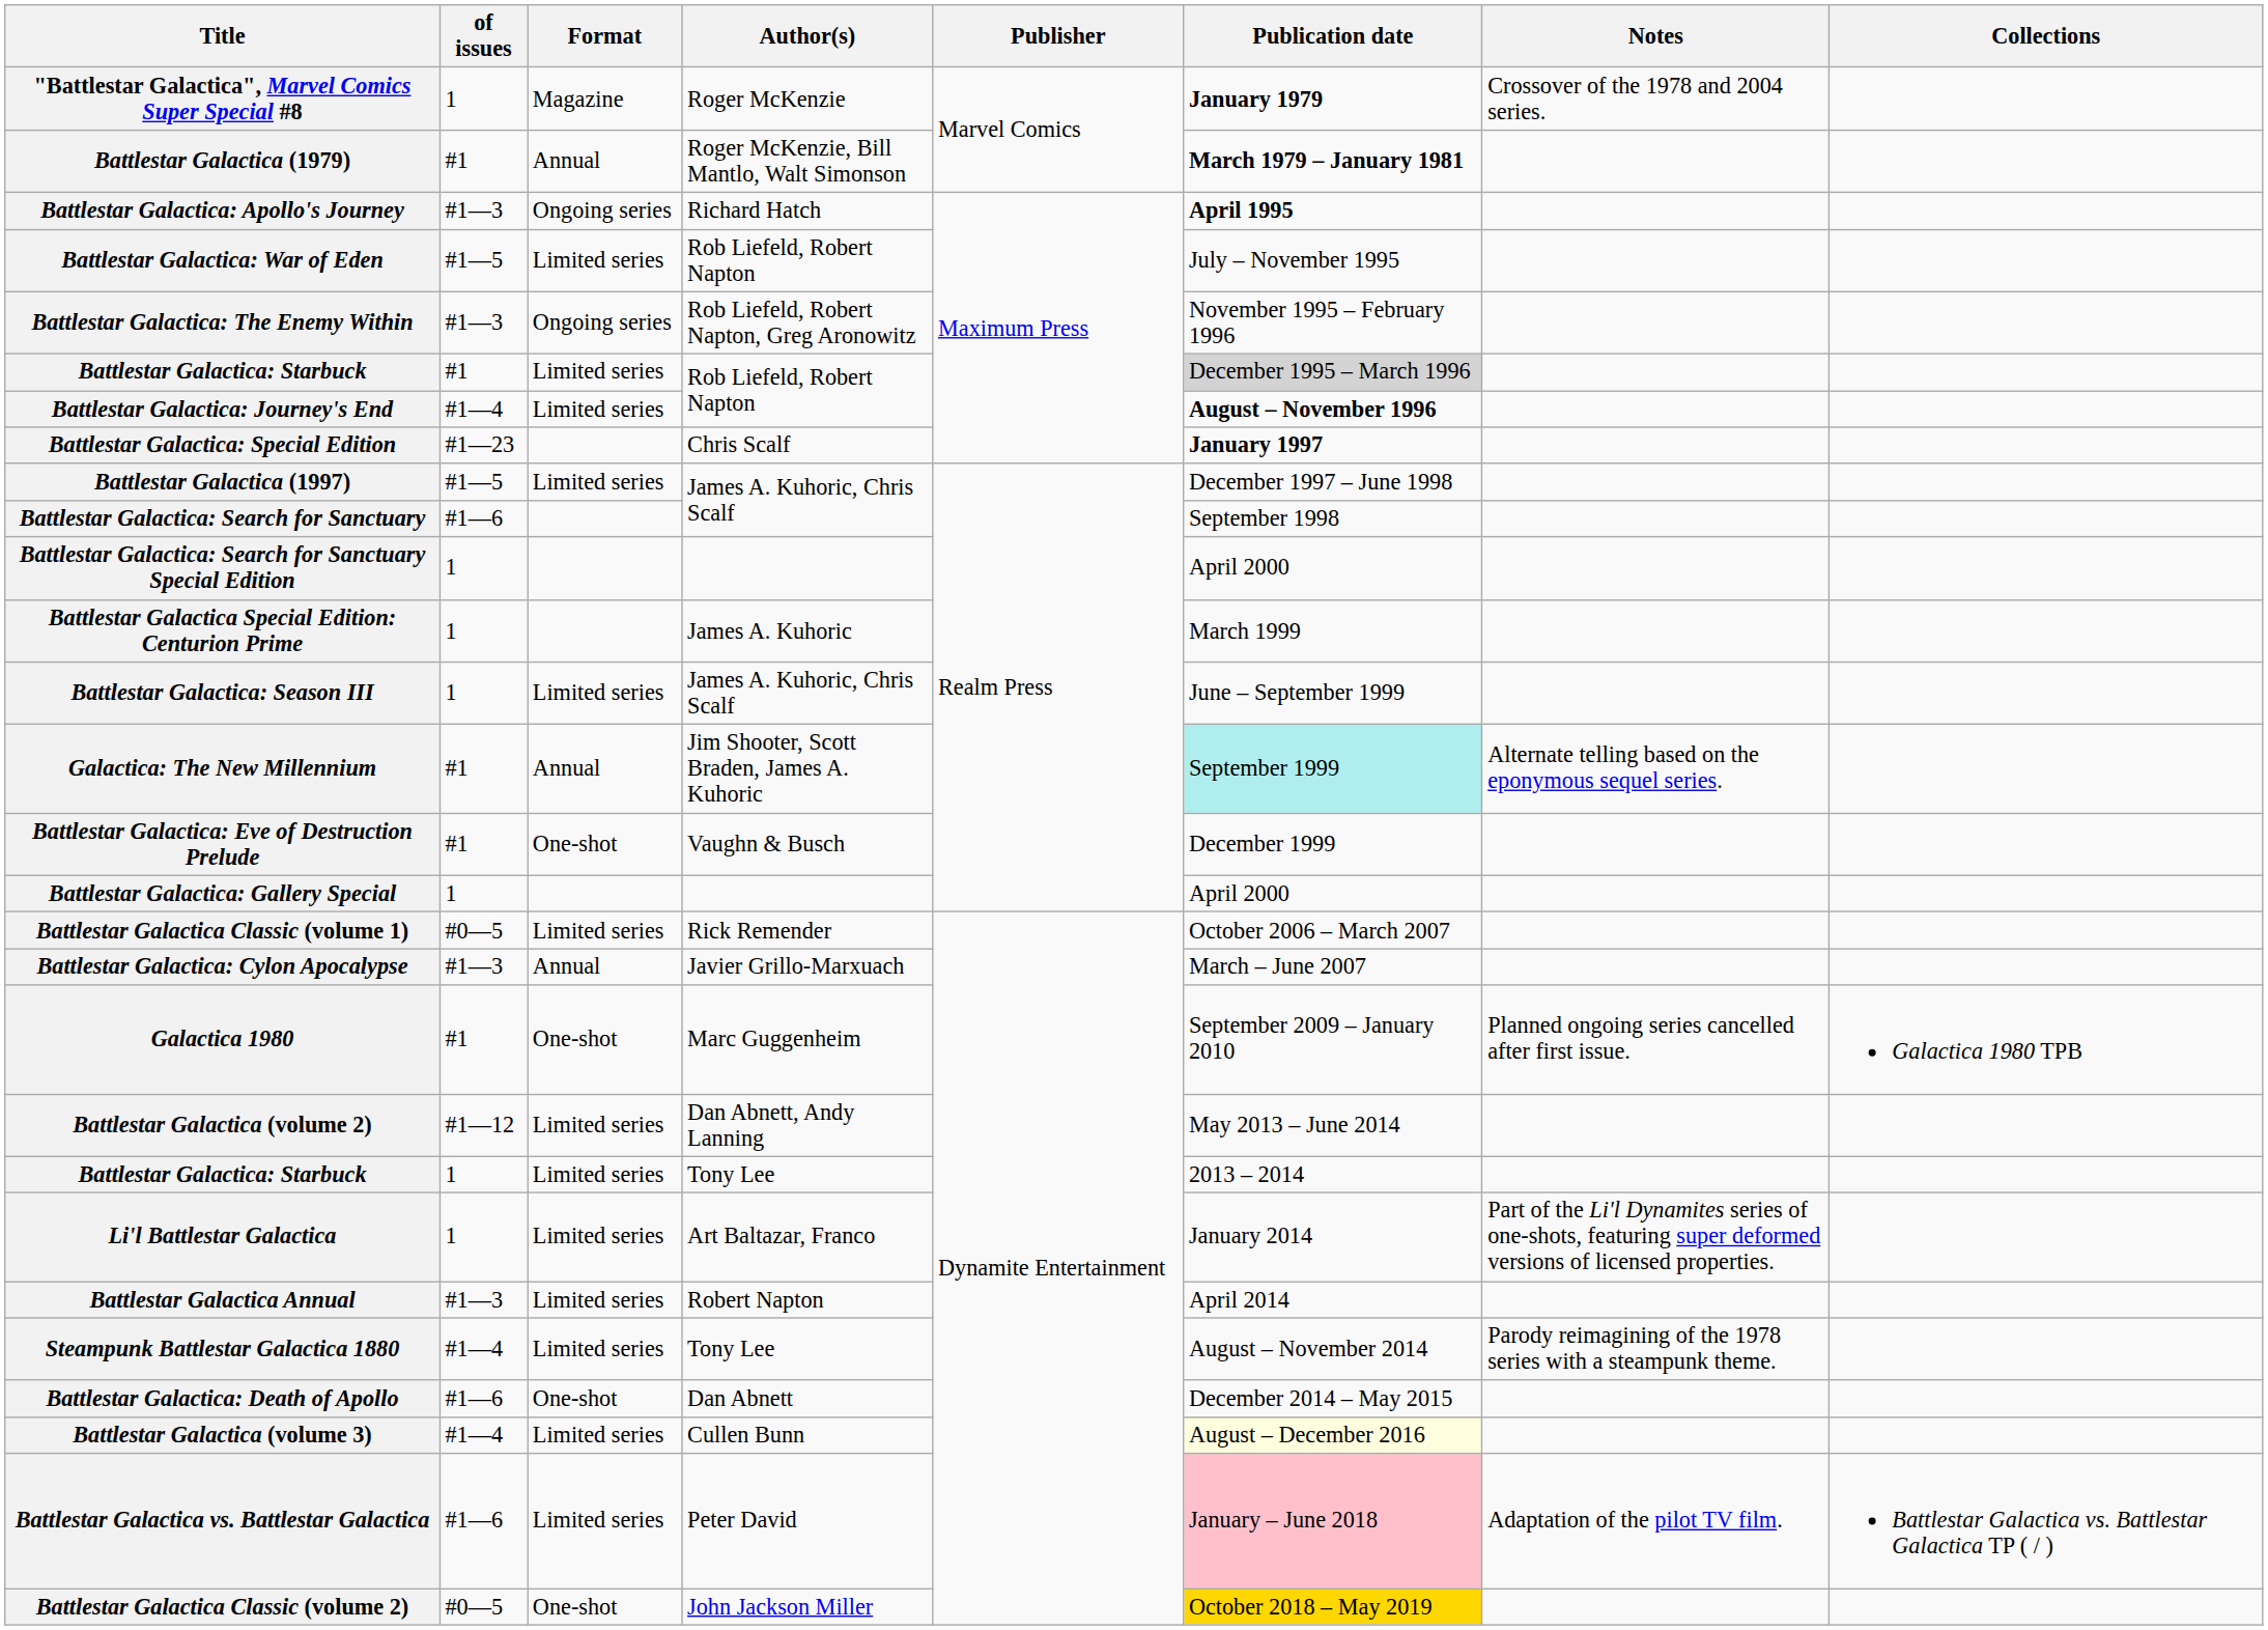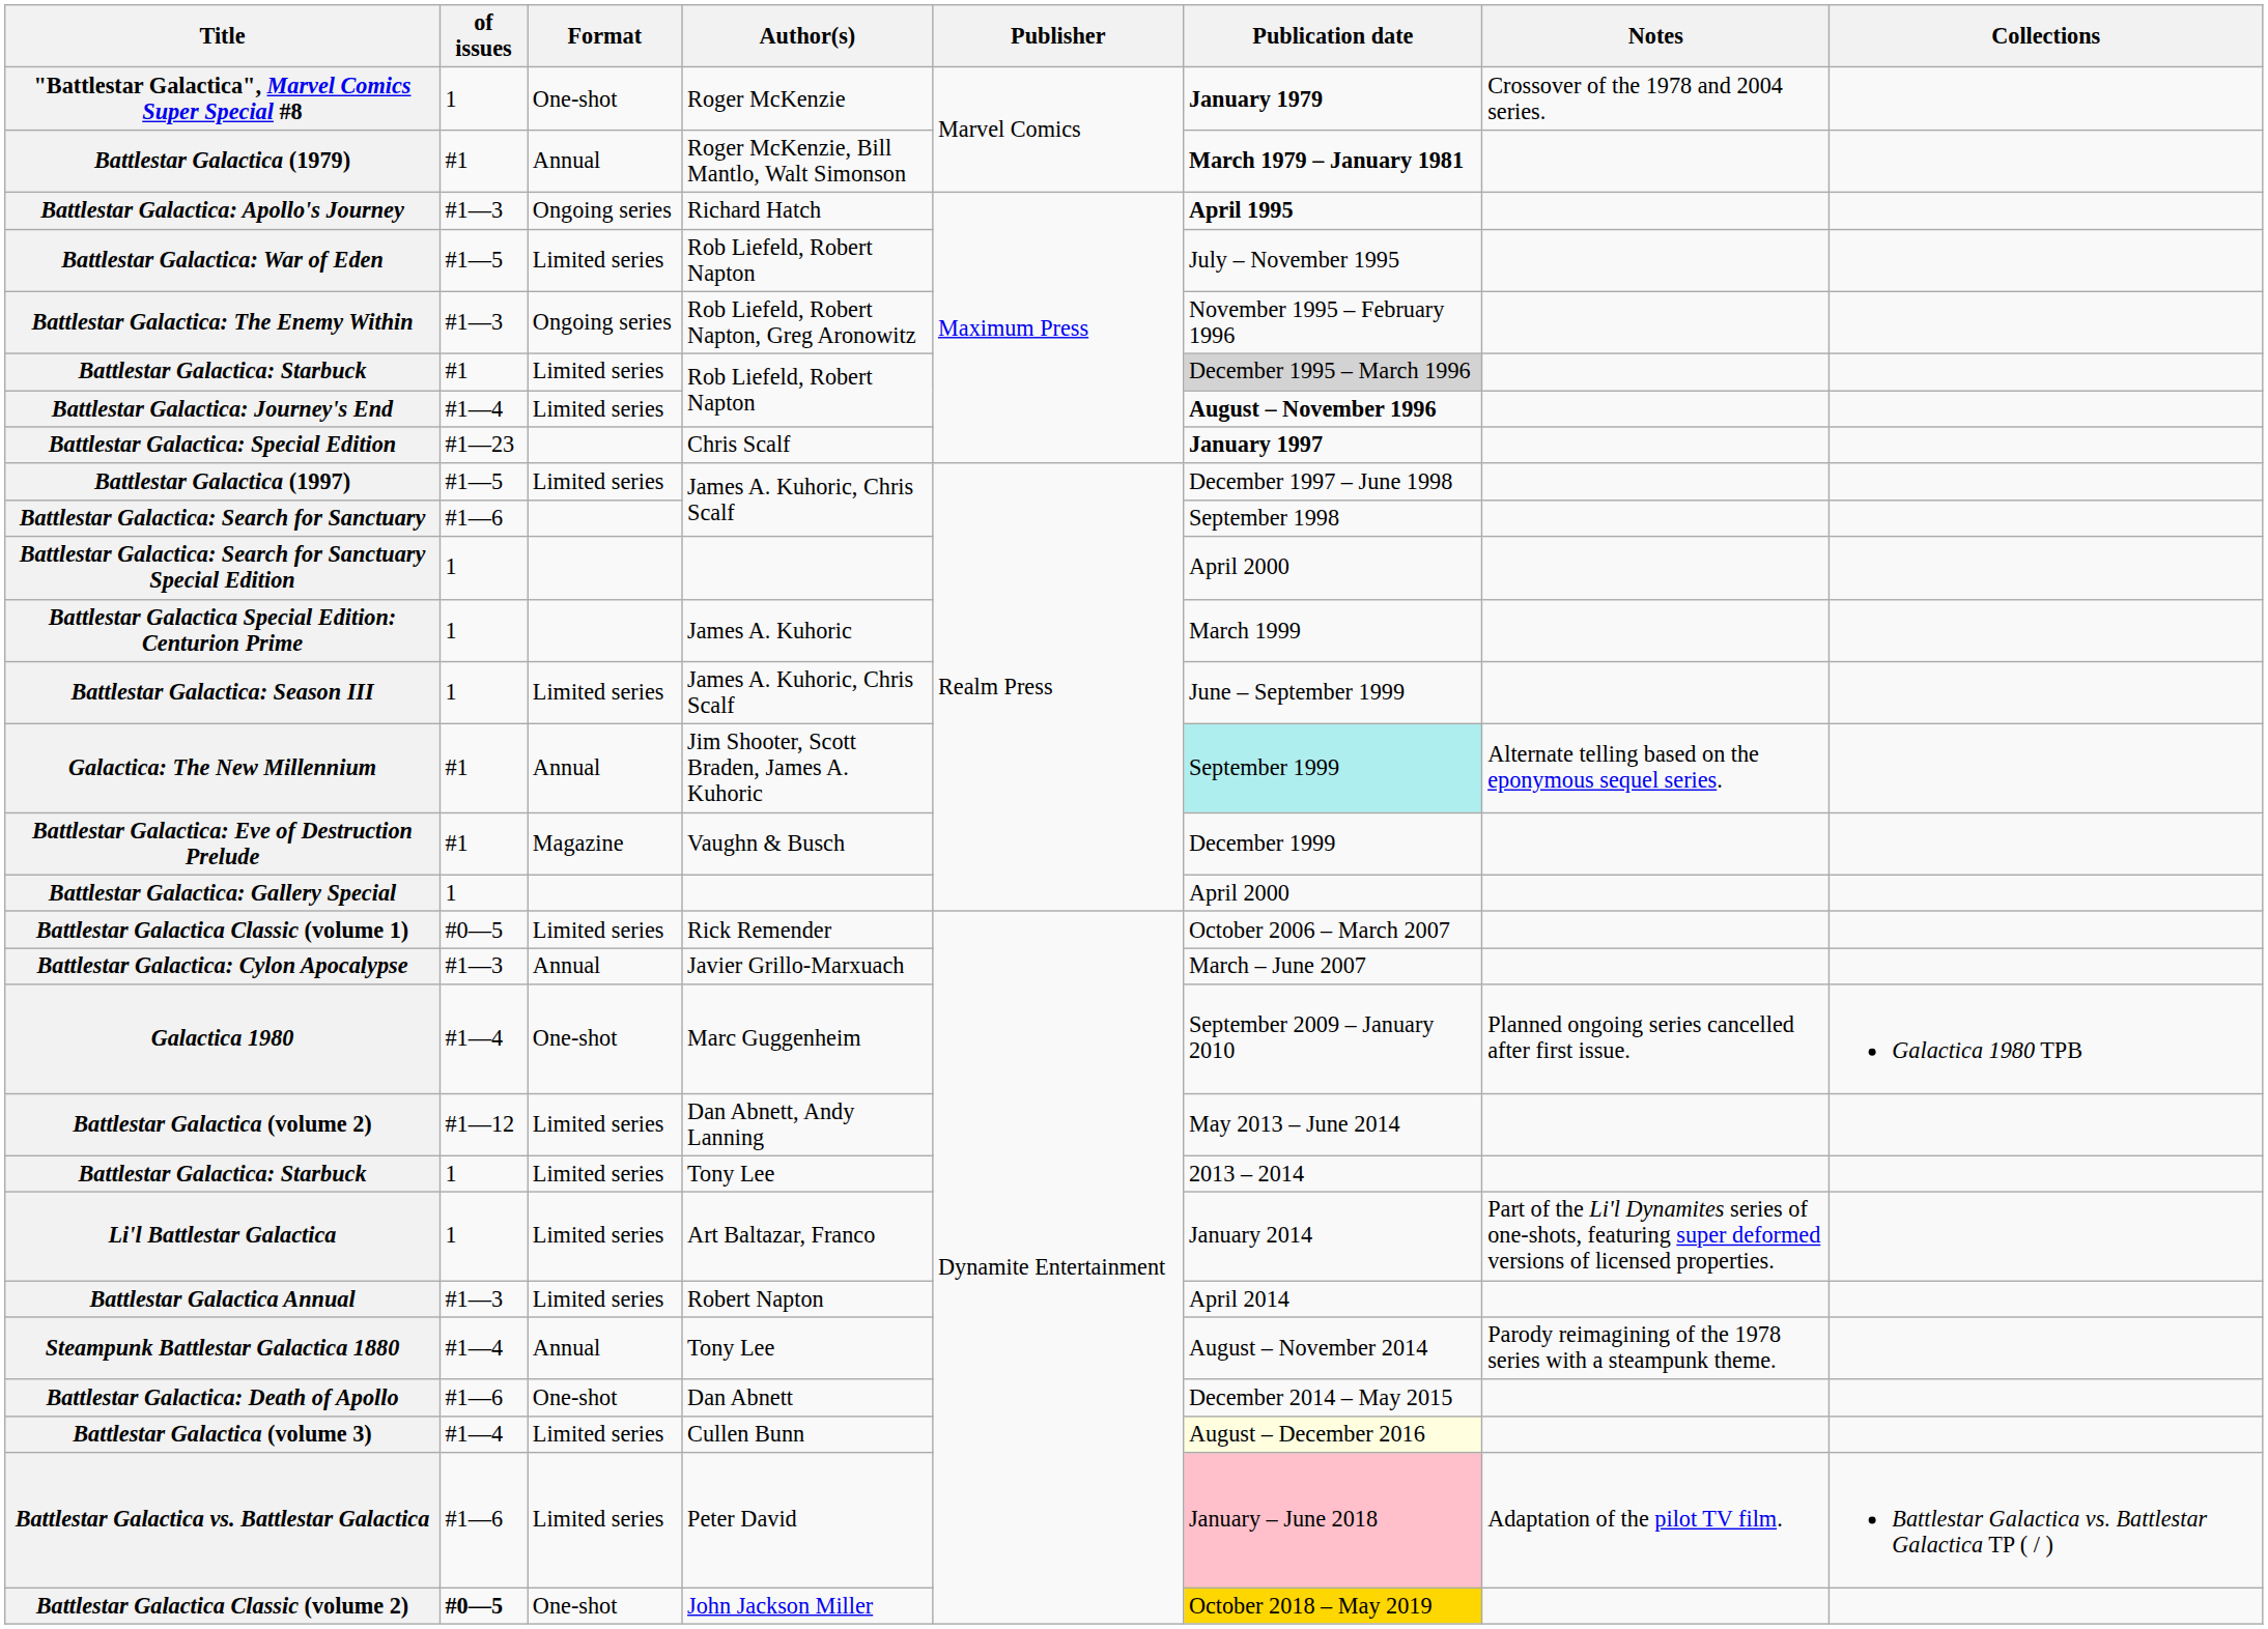"Battlestar Galactica", Marvel Comics Super Special #8 | Format: Magazine -> One-shot
Battlestar Galactica: Eve of Destruction Prelude | Format: One-shot -> Magazine
Galactica 1980 | of issues: #1 -> #1—4
Steampunk Battlestar Galactica 1880 | Format: Limited series -> Annual
Battlestar Galactica Classic (volume 2) | of issues: normal -> bold
